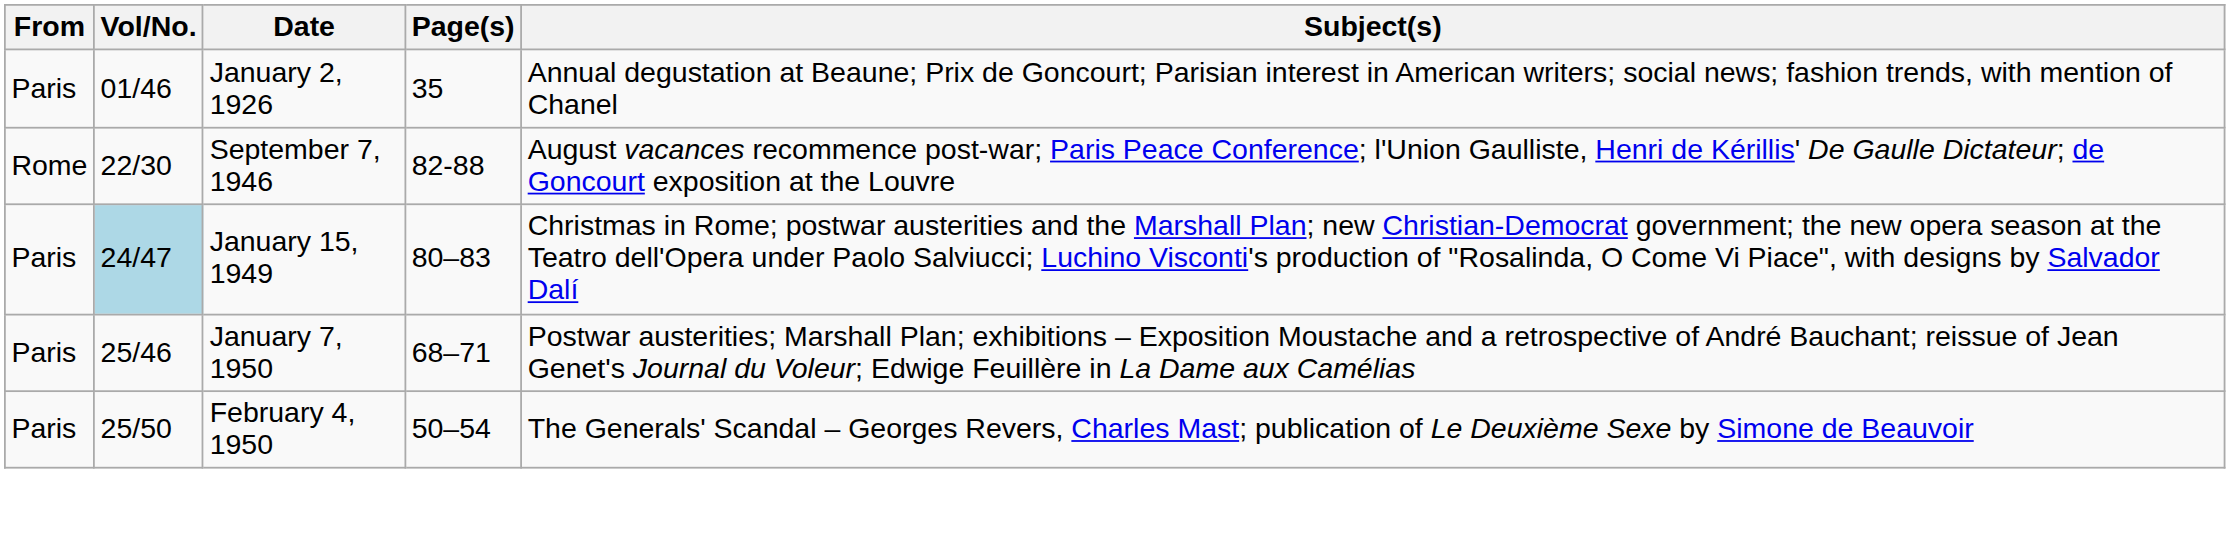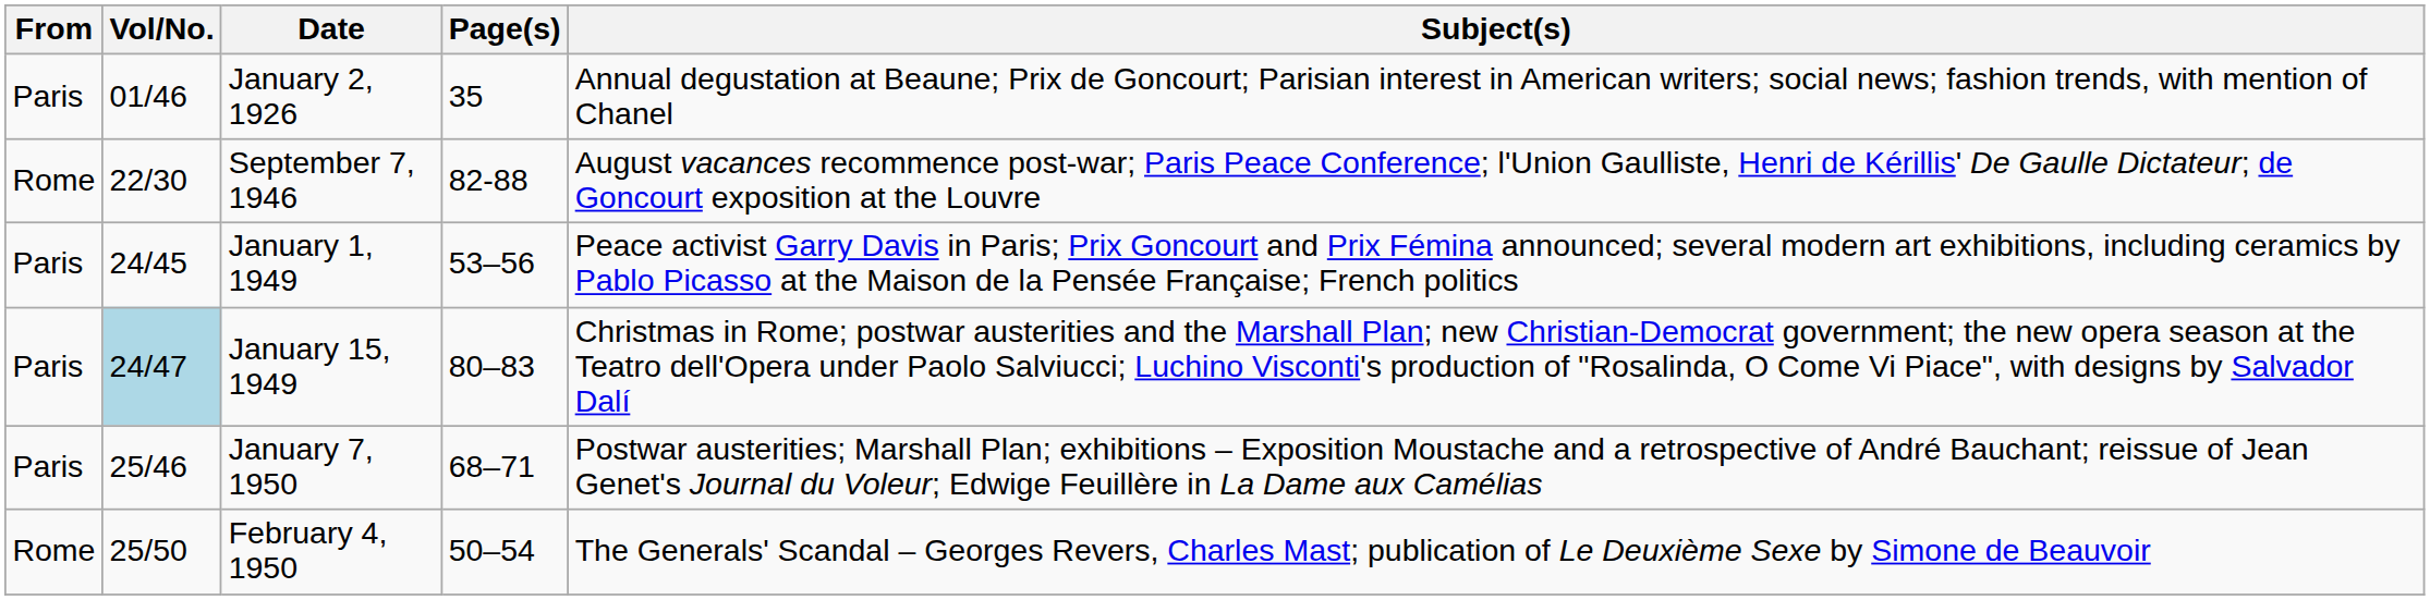+ row: Paris | 24/45 | January 1, 1949 | 53–56 | Peace activist Garry Davis in Paris; Prix Goncourt and Prix Fémina announced; several modern art exhibitions, including ceramics by Pablo Picasso at the Maison de la Pensée Française; French politics
February 4, 1950 | From: Paris -> Rome
